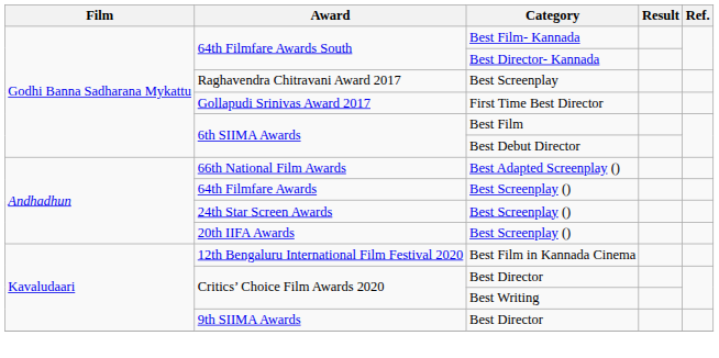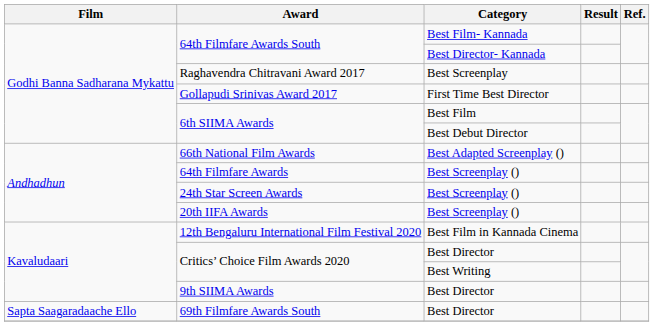+ row: Sapta Saagaradaache Ello | 69th Filmfare Awards South | Best Director
